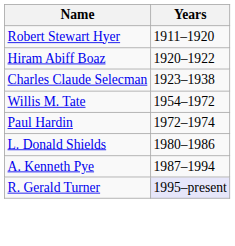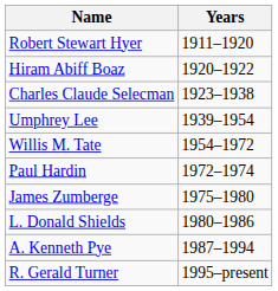+ row: Umphrey Lee | 1939–1954
+ row: James Zumberge | 1975–1980
R. Gerald Turner | Years: lavender background -> no background
